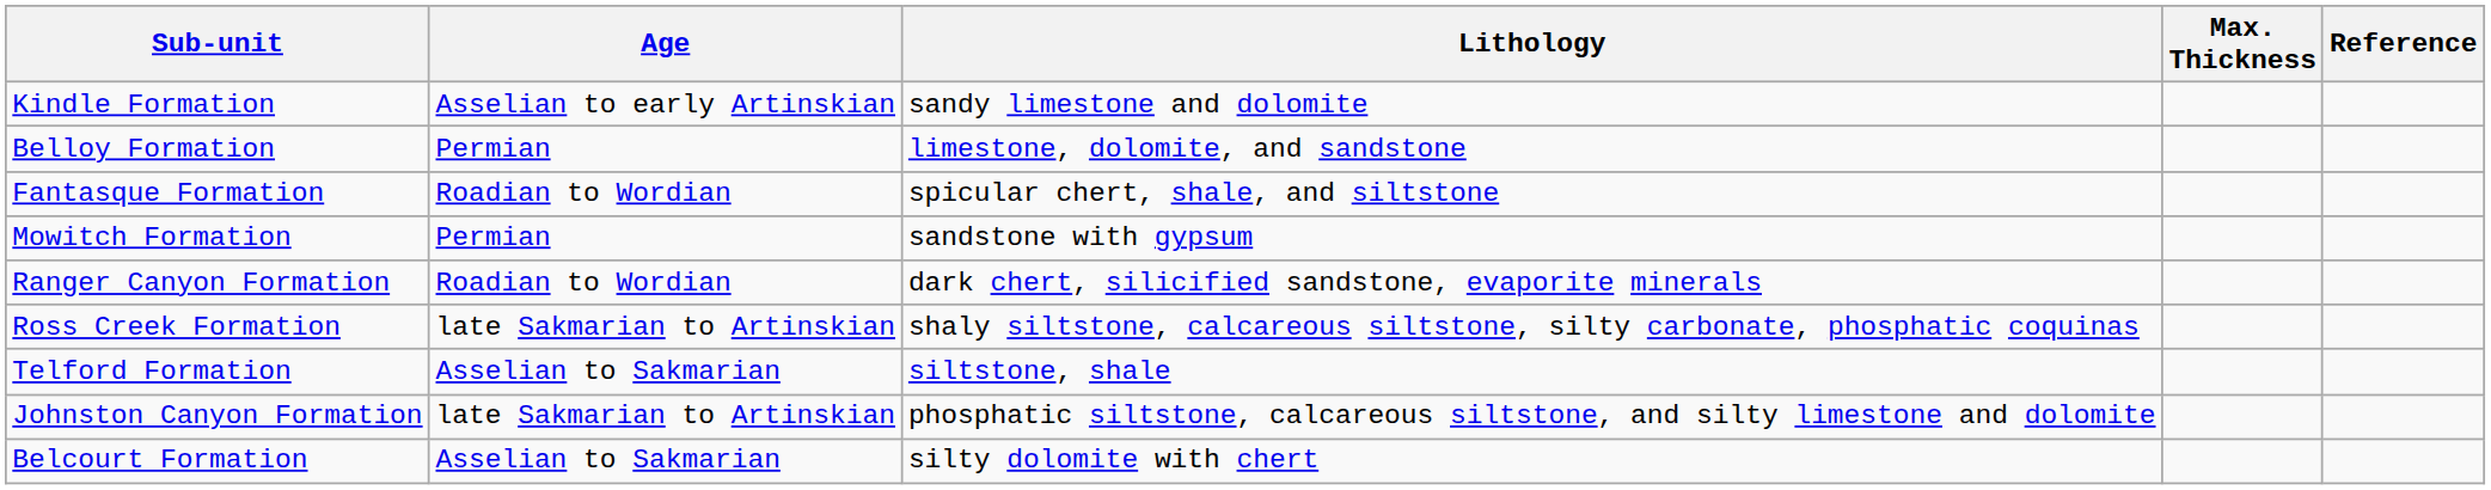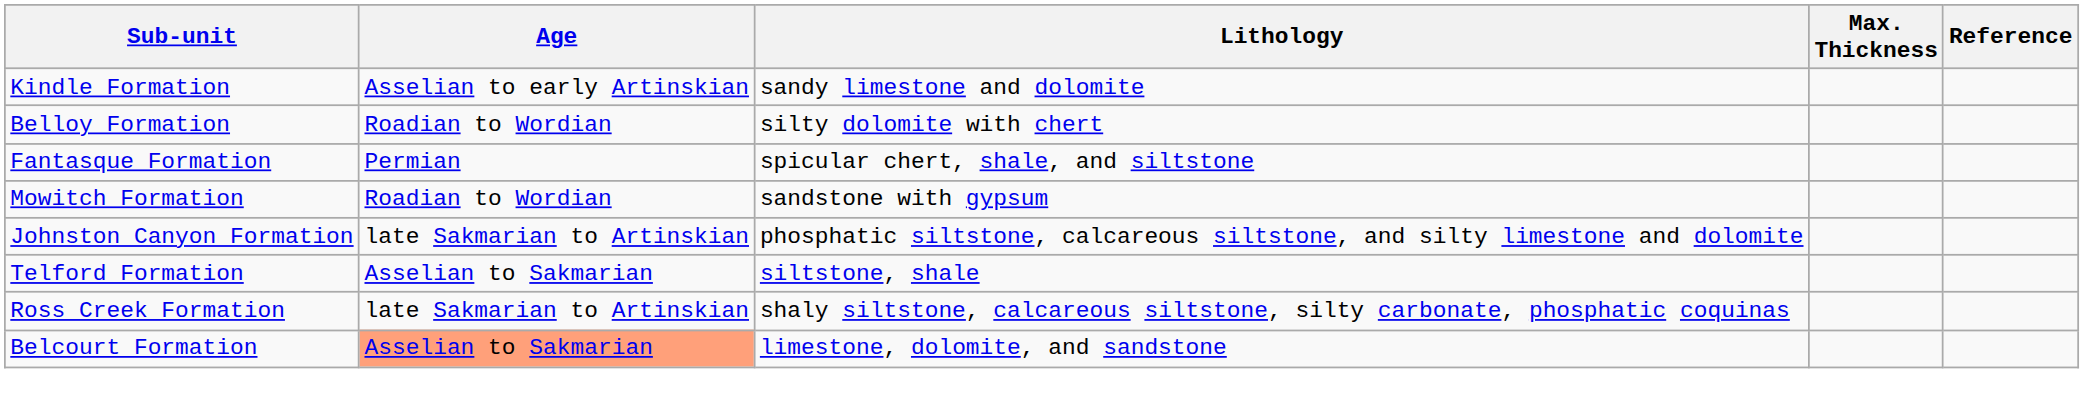Belloy Formation | Age: Permian -> Roadian to Wordian
Belloy Formation | Lithology: limestone, dolomite, and sandstone -> silty dolomite with chert
Fantasque Formation | Age: Roadian to Wordian -> Permian
Mowitch Formation | Age: Permian -> Roadian to Wordian
- row: Ranger Canyon Formation | Roadian to Wordian | dark chert, silicified sandstone, evaporite minerals
rows swapped: Ross Creek Formation <-> Johnston Canyon Formation
Belcourt Formation | Age: no background -> lightsalmon background
Belcourt Formation | Lithology: silty dolomite with chert -> limestone, dolomite, and sandstone
